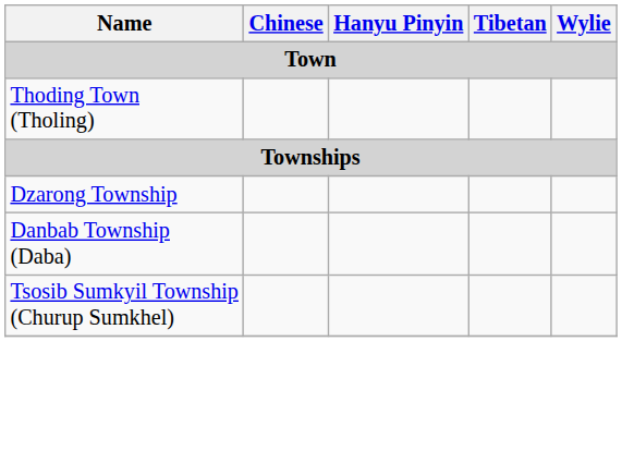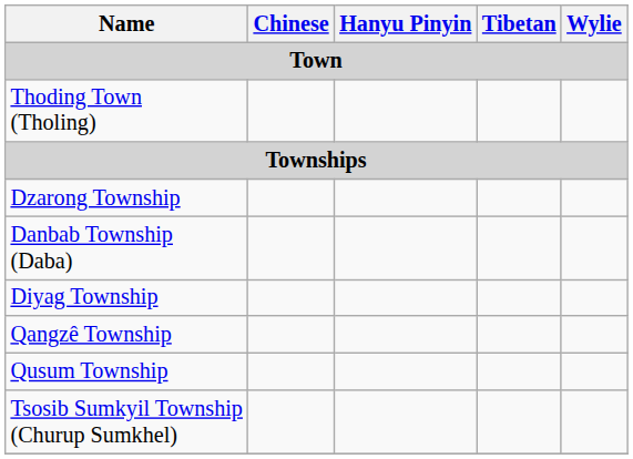+ row: Diyag Township
+ row: Qangzê Township
+ row: Qusum Township
